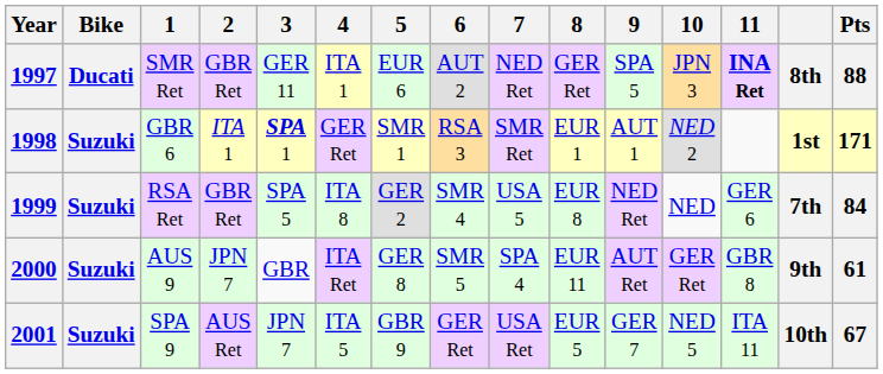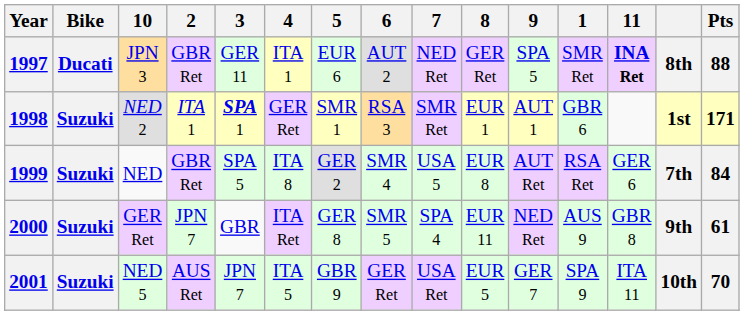columns swapped: 1 <-> 10
1999 | 9: NED Ret -> AUT Ret
2000 | 9: AUT Ret -> NED Ret
2001 | Pts: 67 -> 70
